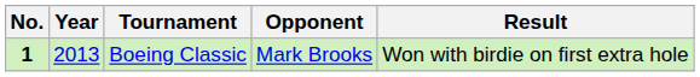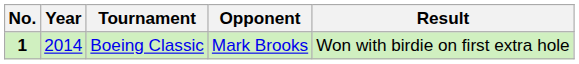Boeing Classic | Year: 2013 -> 2014
